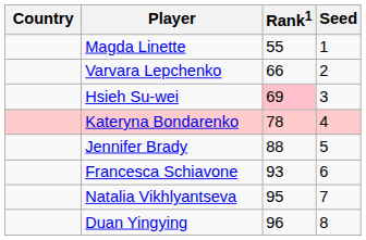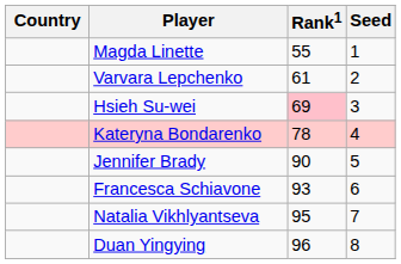Varvara Lepchenko | Rank1: 66 -> 61
Jennifer Brady | Rank1: 88 -> 90
